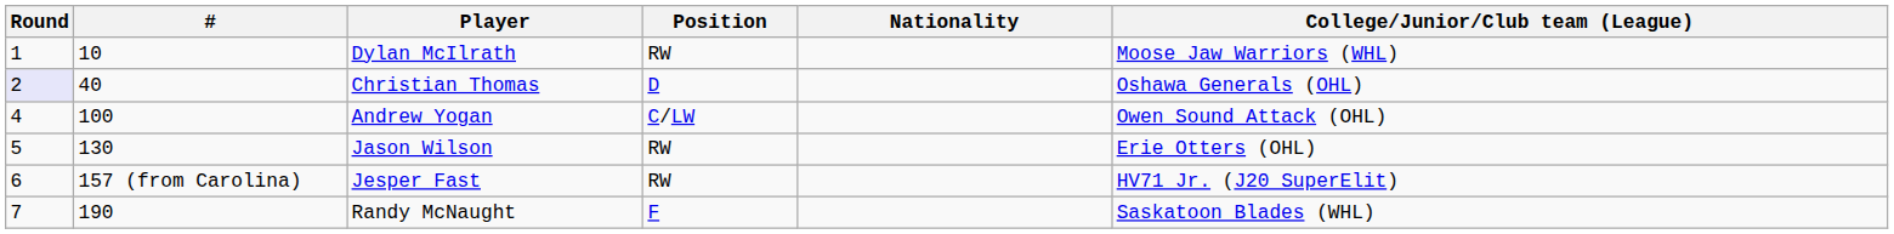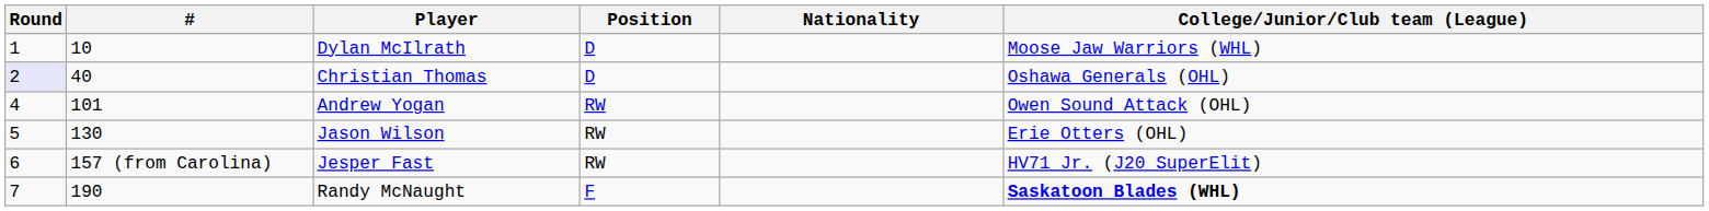Dylan McIlrath | Position: RW -> D
Andrew Yogan | #: 100 -> 101
Andrew Yogan | Position: C/LW -> RW
Randy McNaught | College/Junior/Club team (League): normal -> bold
